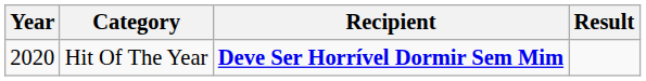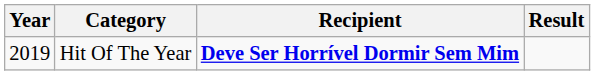Hit Of The Year | Year: 2020 -> 2019
